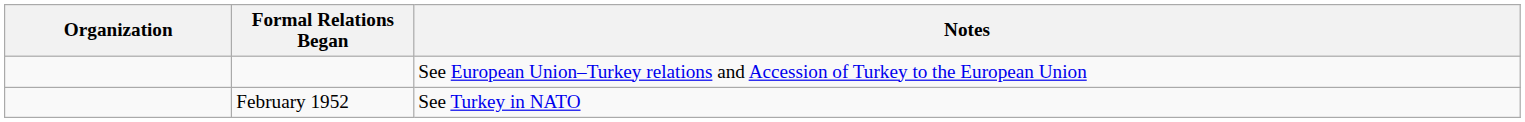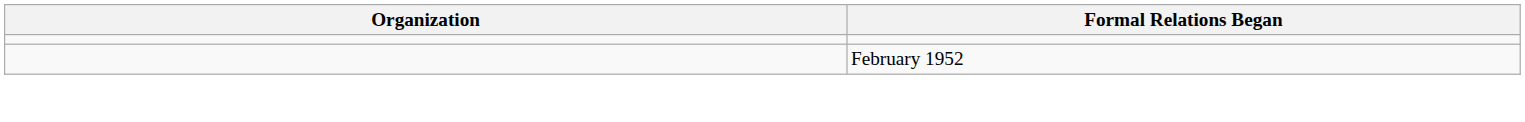- column: Notes | See European Union–Turkey relations and Accession of Turkey to the European Union | See Turkey in NATO
